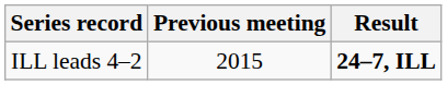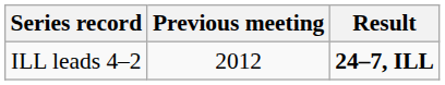ILL leads 4–2 | Previous meeting: 2015 -> 2012
